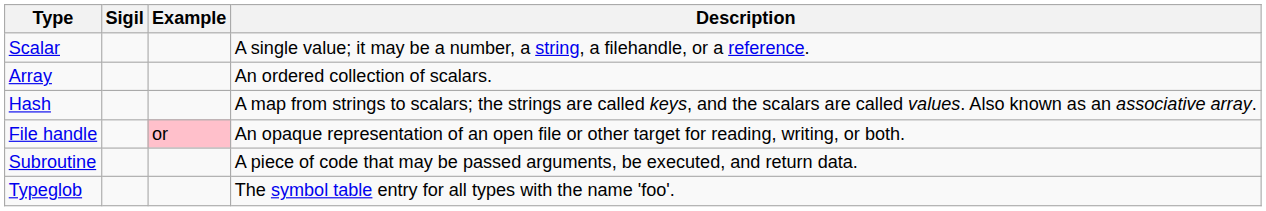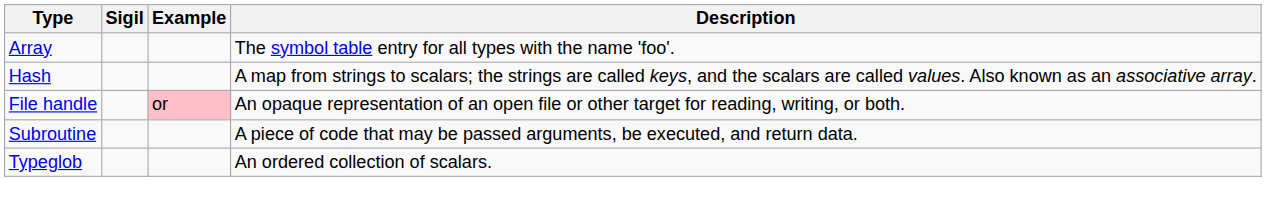- row: Scalar | A single value; it may be a number, a string, a filehandle, or a reference.
Array | Description: An ordered collection of scalars. -> The symbol table entry for all types with the name 'foo'.
Typeglob | Description: The symbol table entry for all types with the name 'foo'. -> An ordered collection of scalars.
